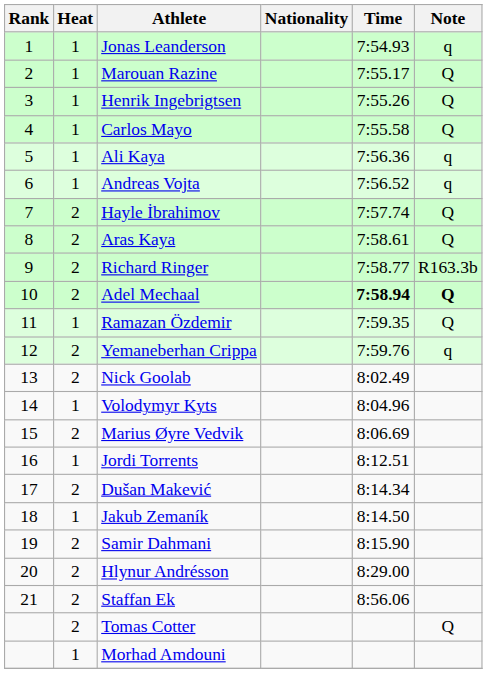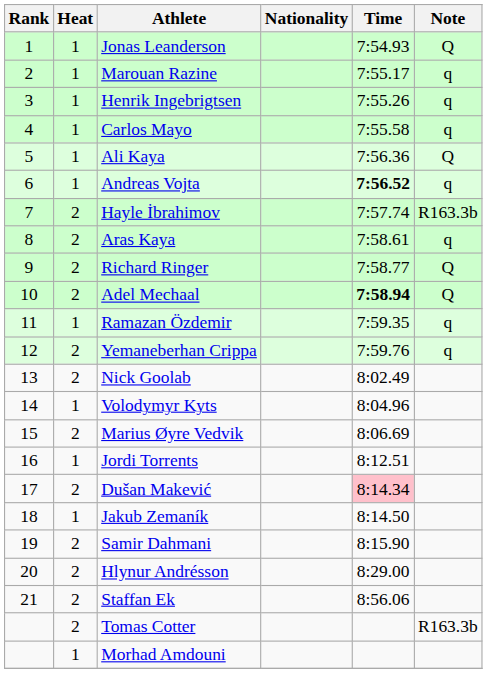Jonas Leanderson | Note: q -> Q
Marouan Razine | Note: Q -> q
Henrik Ingebrigtsen | Note: Q -> q
Carlos Mayo | Note: Q -> q
Ali Kaya | Note: q -> Q
Andreas Vojta | Time: normal -> bold
Hayle İbrahimov | Note: Q -> R163.3b
Aras Kaya | Note: Q -> q
Richard Ringer | Note: R163.3b -> Q
Adel Mechaal | Note: bold -> normal
Ramazan Özdemir | Note: Q -> q
Dušan Makević | Time: no background -> pink background
Tomas Cotter | Note: Q -> R163.3b
